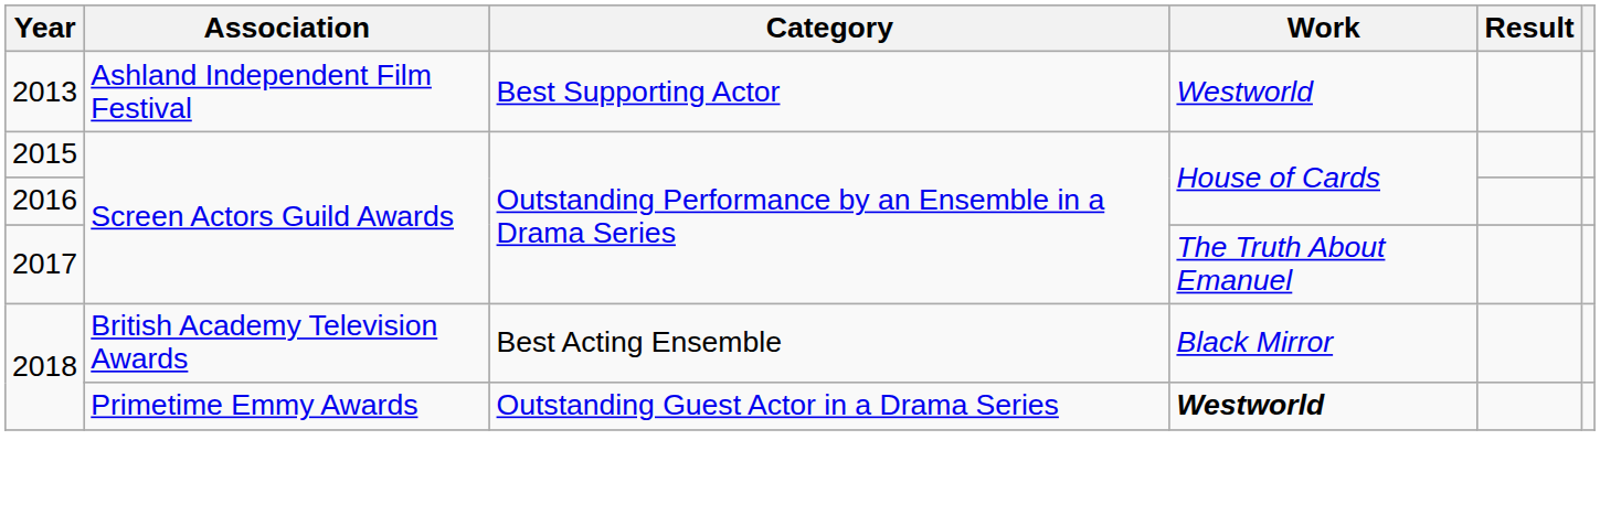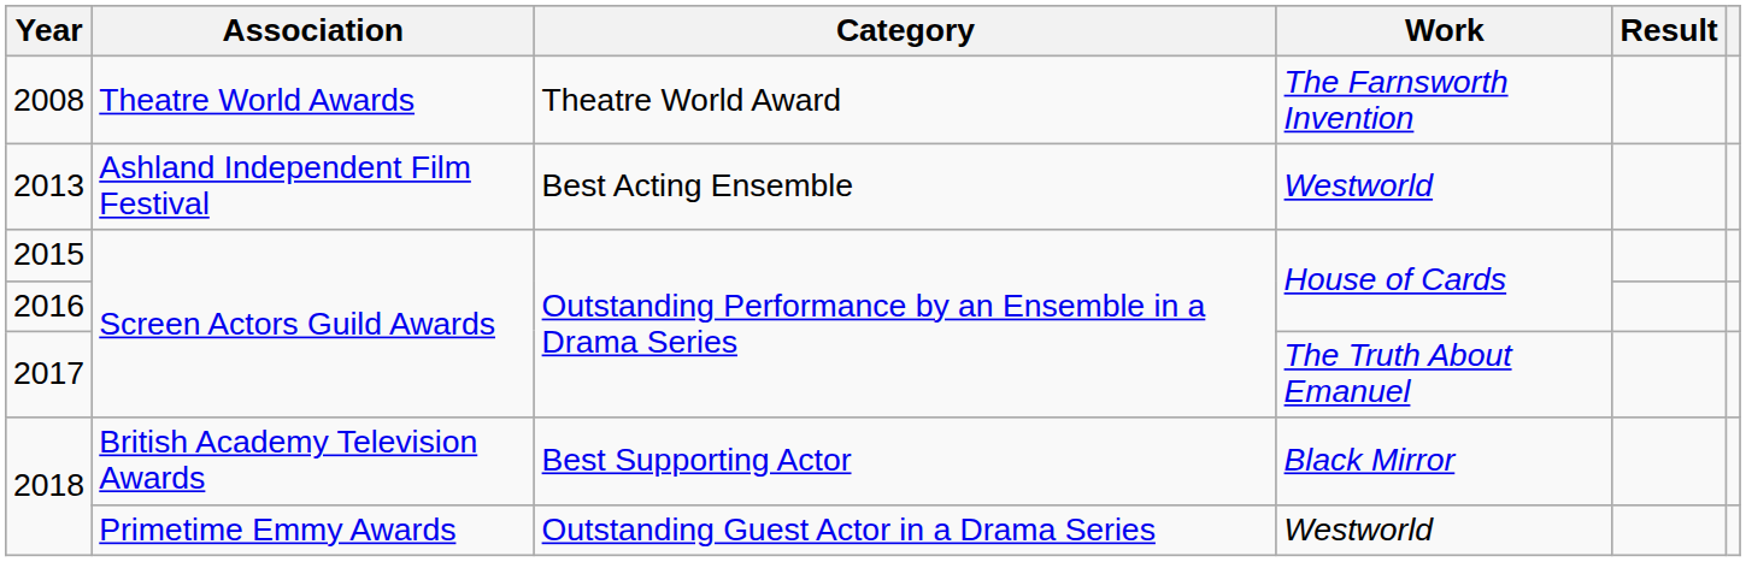+ row: 2008 | Theatre World Awards | Theatre World Award | The Farnsworth Invention
2013 | Category: Best Supporting Actor -> Best Acting Ensemble
2018 / British Academy Television Awards | Category: Best Acting Ensemble -> Best Supporting Actor
2018 / Primetime Emmy Awards | Work: bold -> normal
